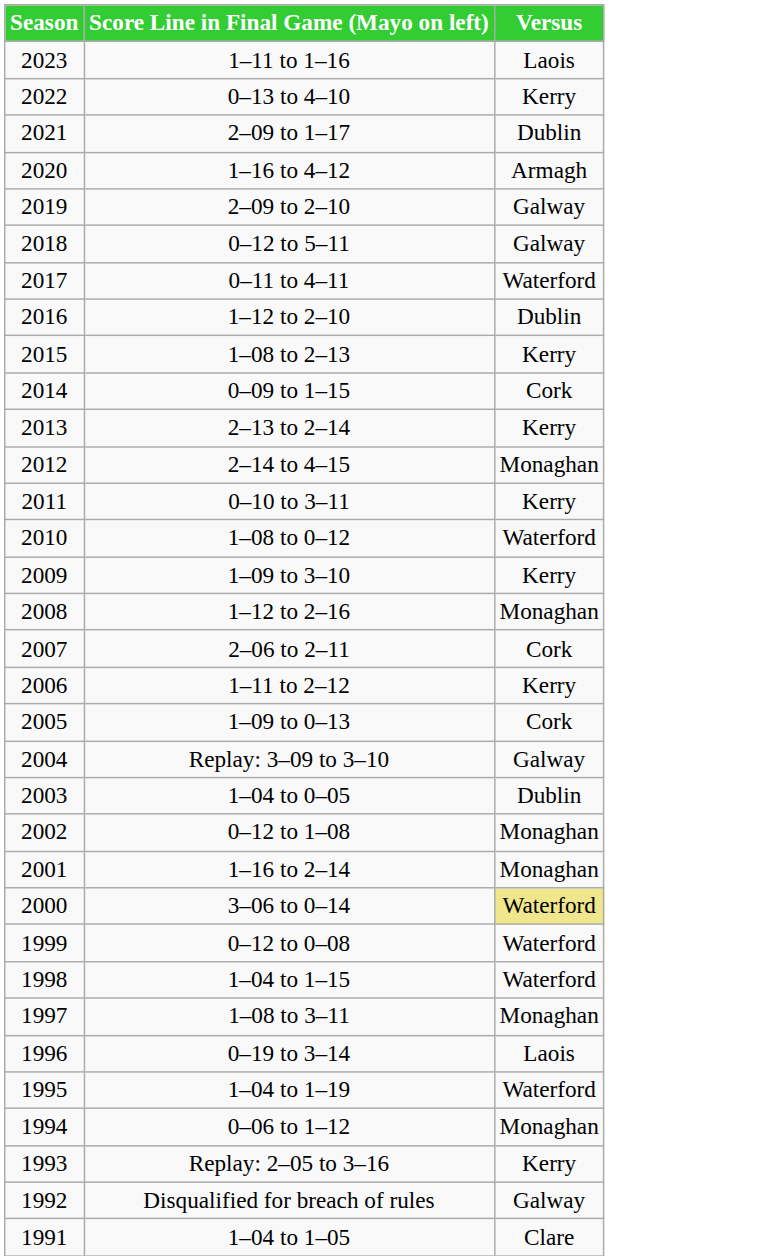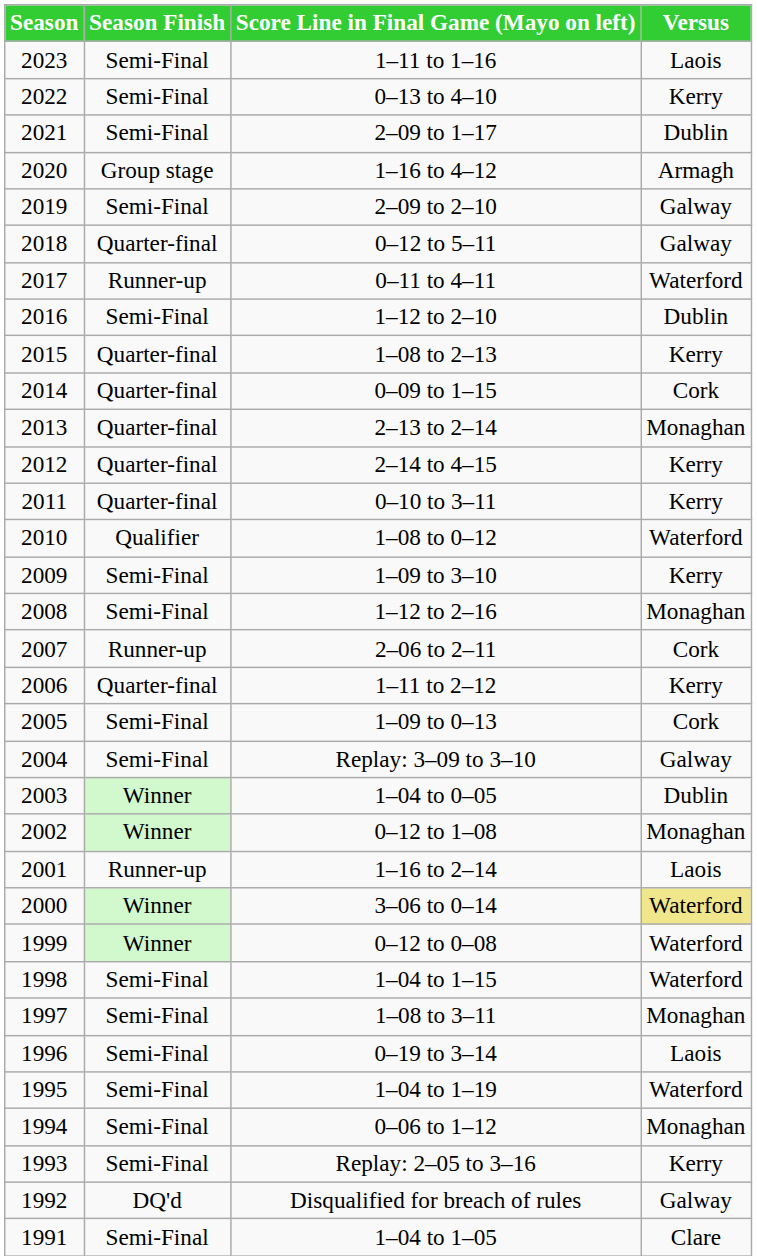+ column: Season Finish | Semi-Final | Semi-Final | Semi-Final | Group stage | Semi-Final | Quarter-final | Runner-up | Semi-Final | Quarter-final | Quarter-final | Quarter-final | Quarter-final | Quarter-final | Qualifier | Semi-Final | Semi-Final | Runner-up | Quarter-final | Semi-Final | Semi-Final | Winner | Winner | Runner-up | Winner | Winner | Semi-Final | Semi-Final | Semi-Final | Semi-Final | Semi-Final | Semi-Final | DQ'd | Semi-Final
2–13 to 2–14 | Versus: Kerry -> Monaghan
2–14 to 4–15 | Versus: Monaghan -> Kerry
1–16 to 2–14 | Versus: Monaghan -> Laois
